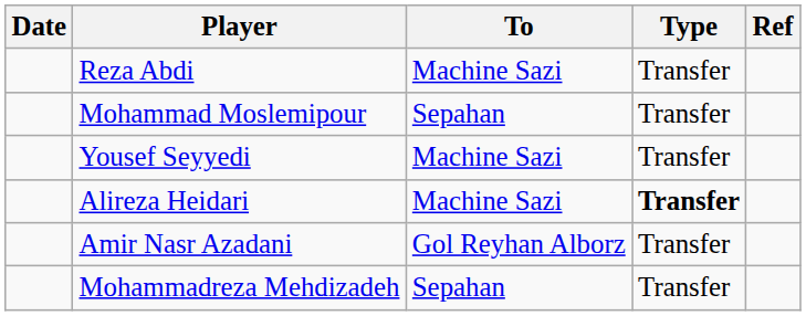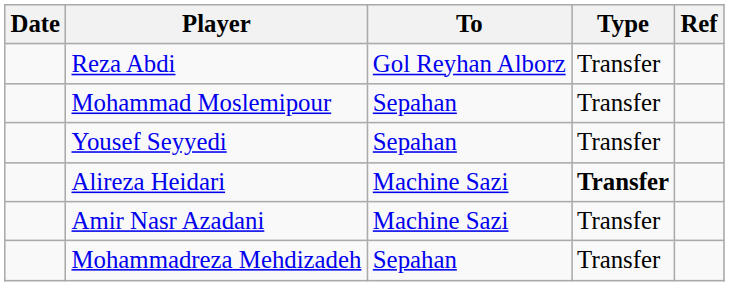Reza Abdi | To: Machine Sazi -> Gol Reyhan Alborz
Yousef Seyyedi | To: Machine Sazi -> Sepahan
Amir Nasr Azadani | To: Gol Reyhan Alborz -> Machine Sazi
